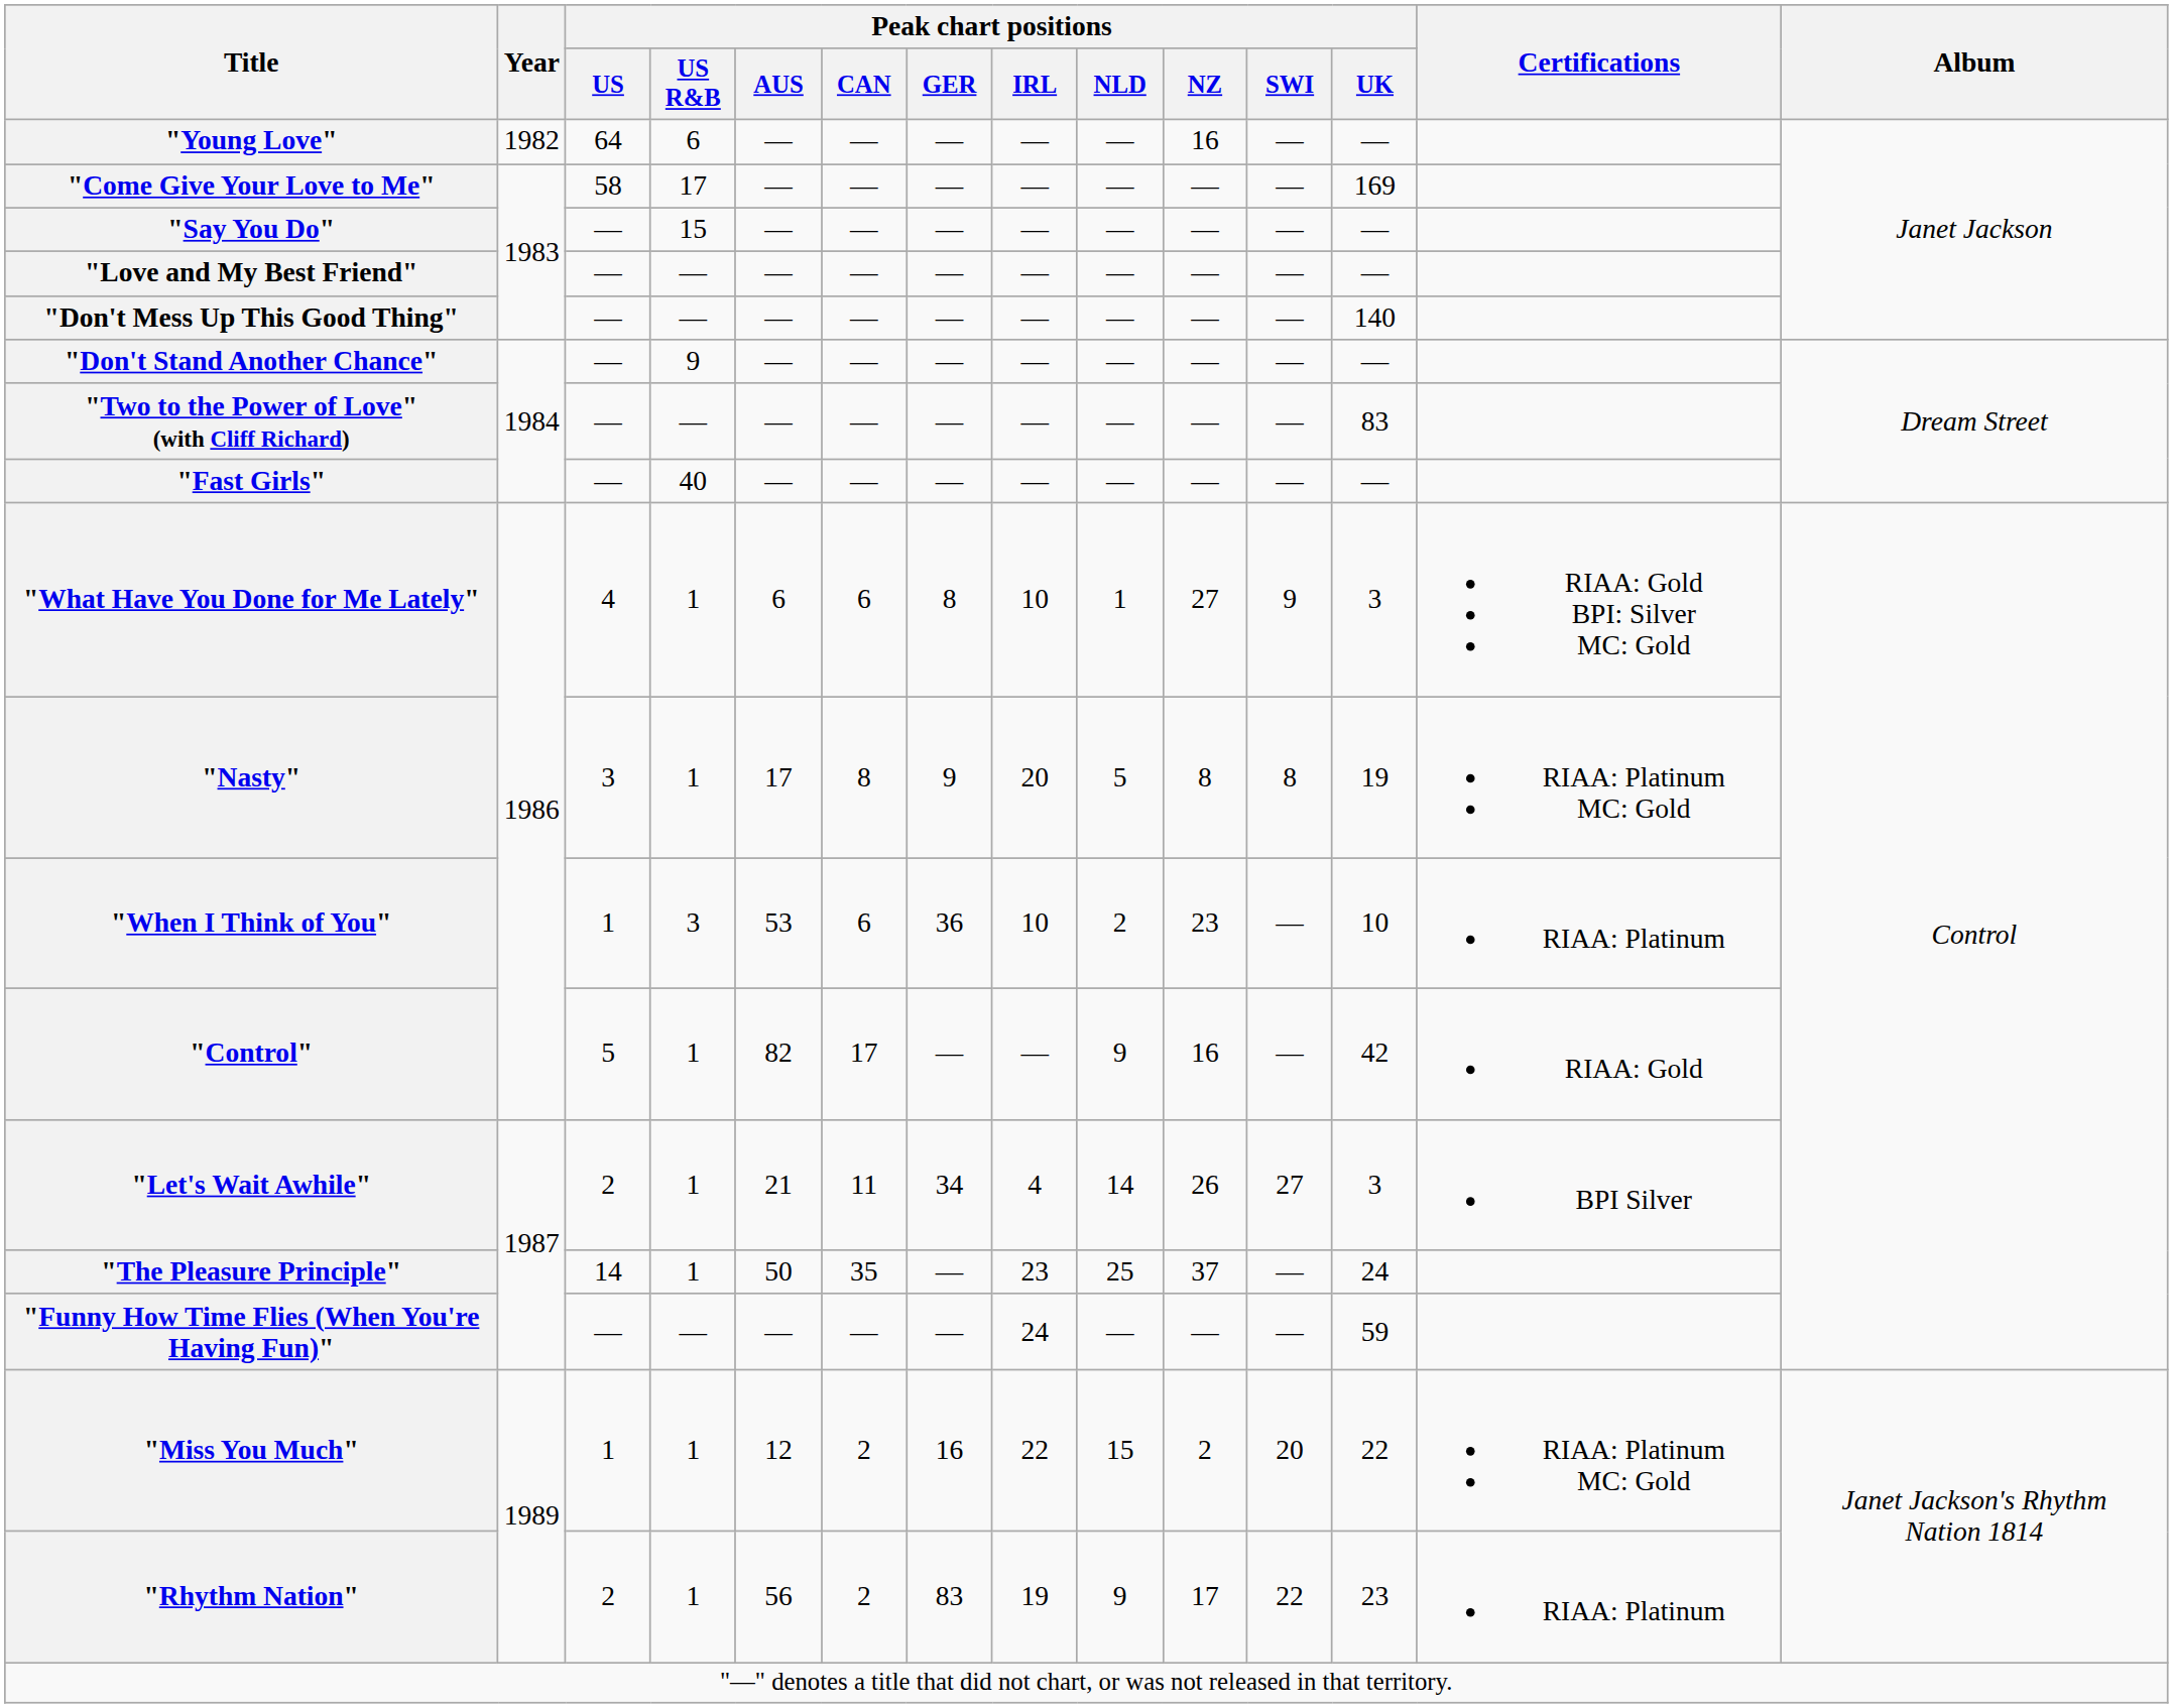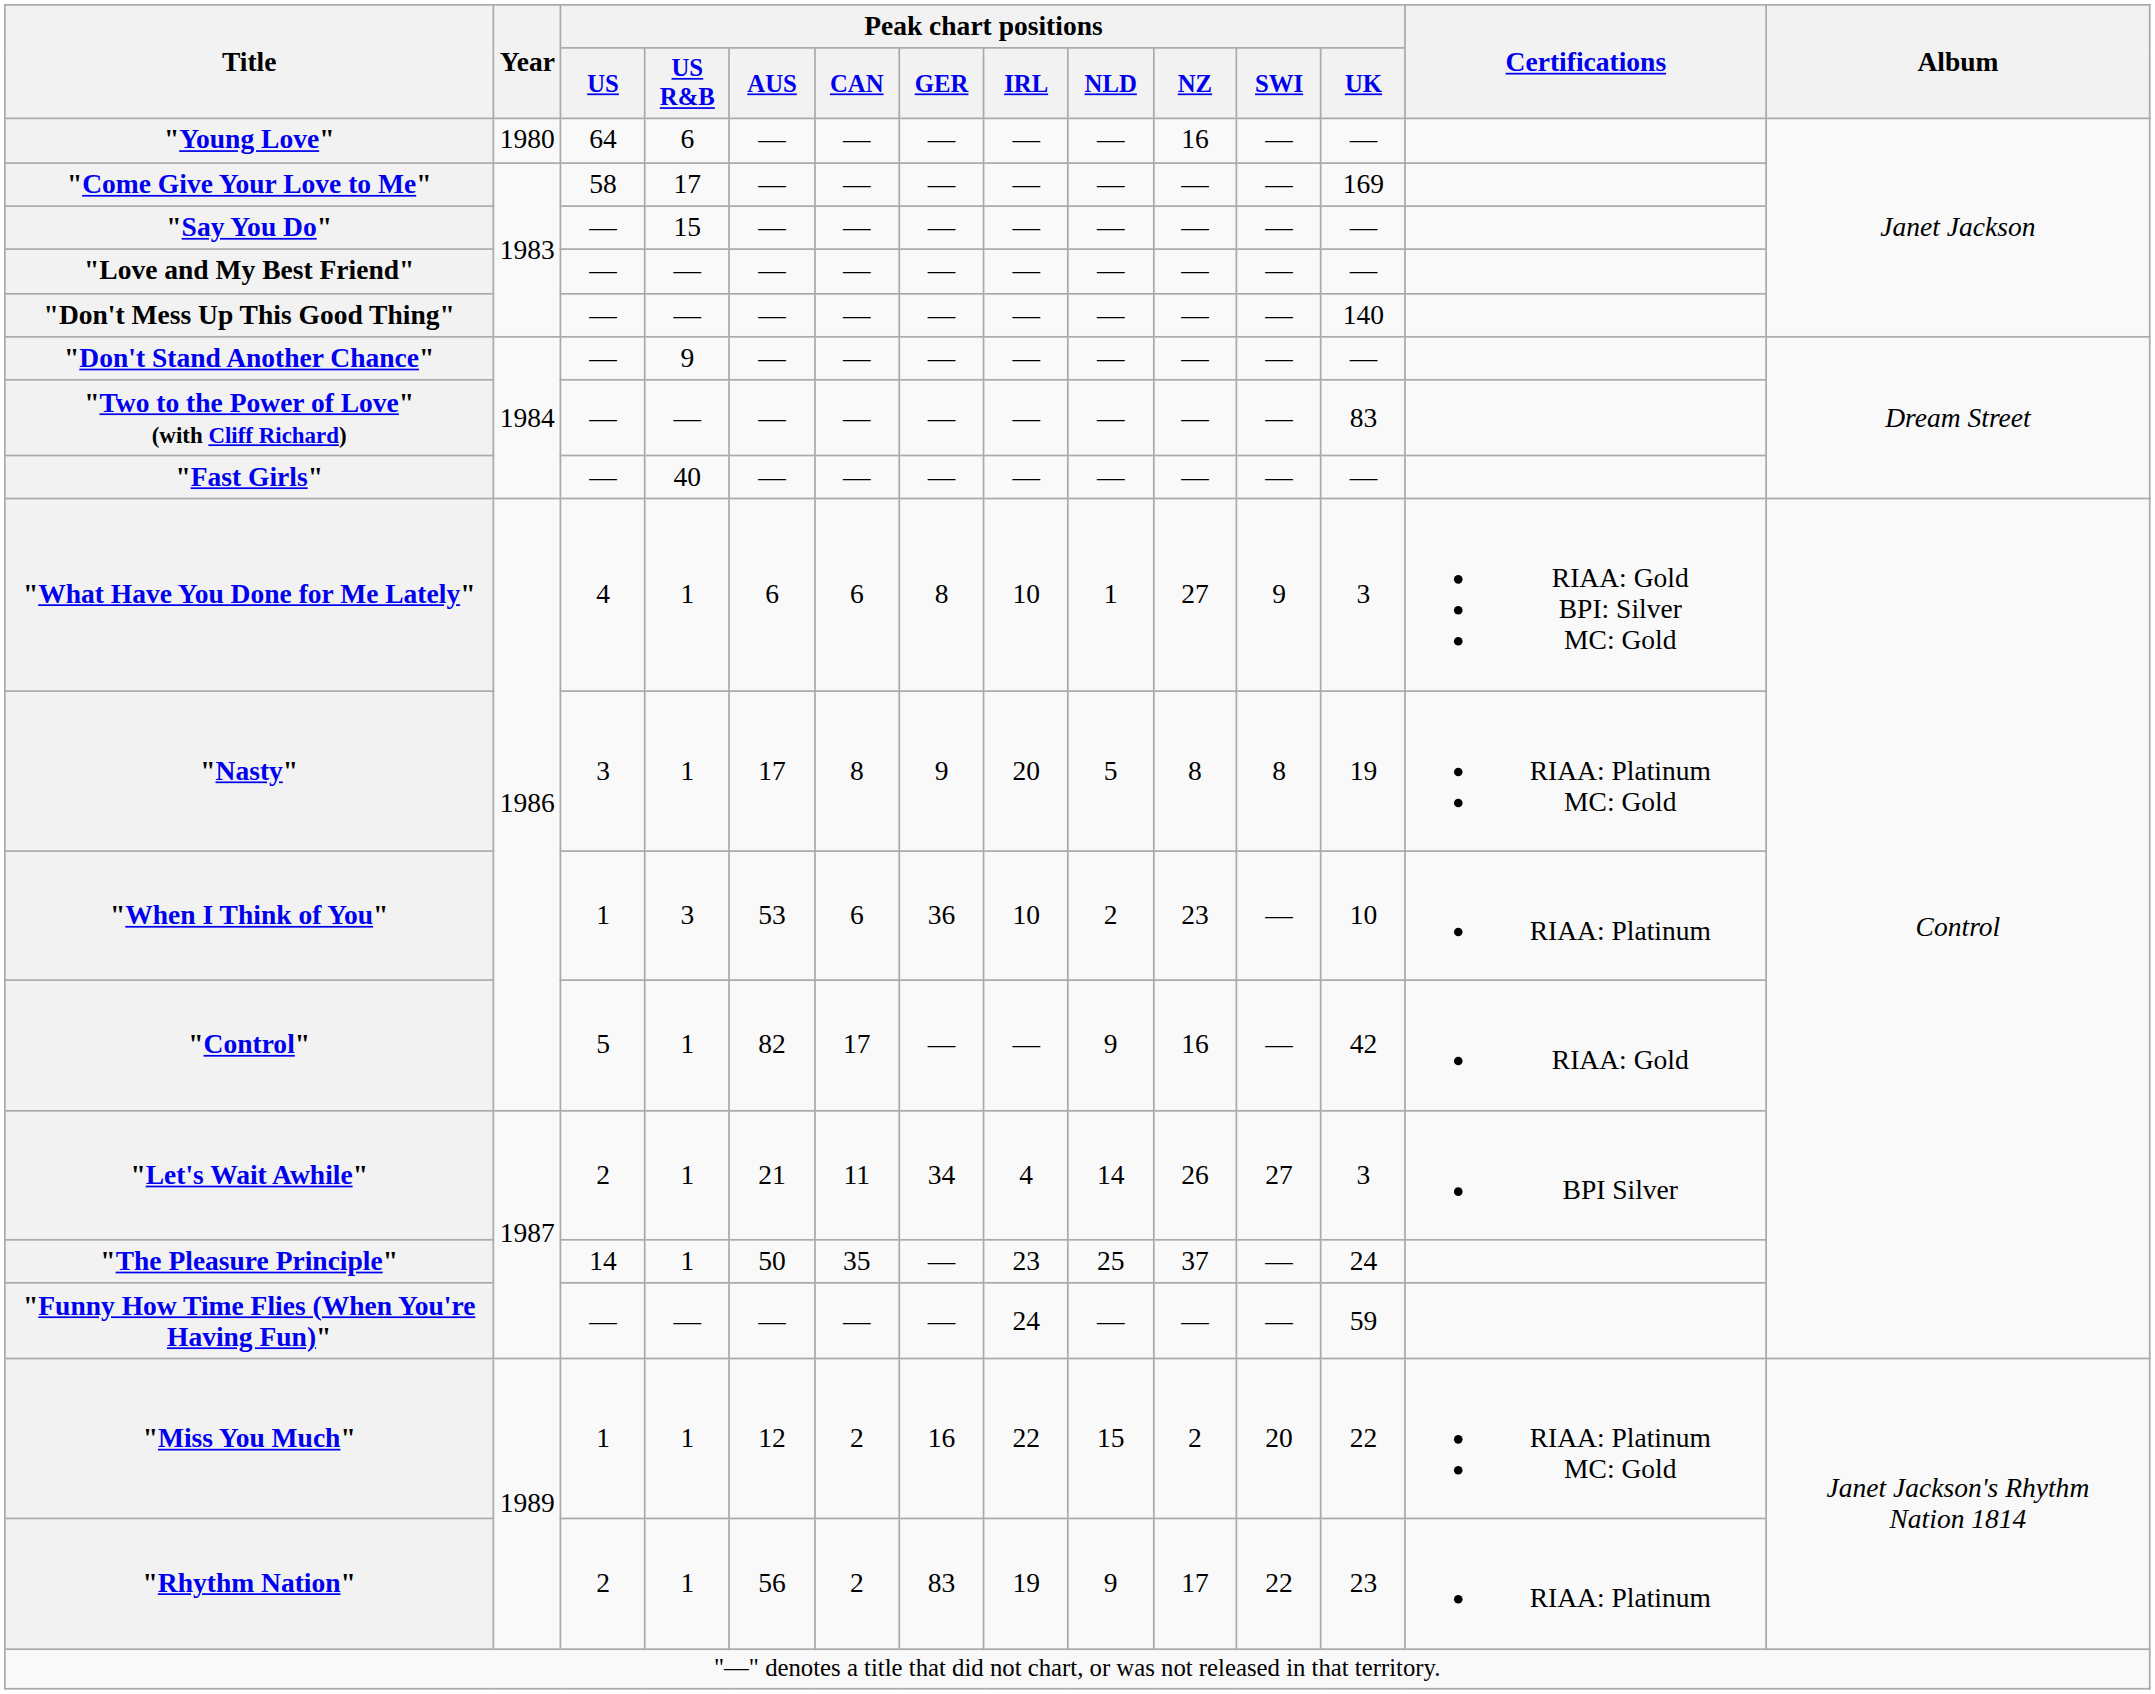"Young Love" | Year: 1982 -> 1980
